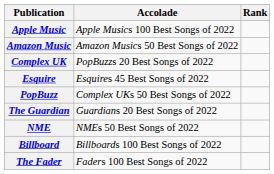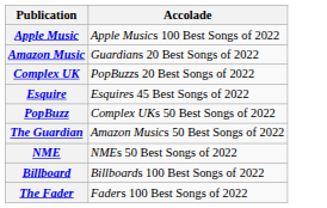- column: Rank
Amazon Music | Accolade: Amazon Musics 50 Best Songs of 2022 -> Guardians 20 Best Songs of 2022
The Guardian | Accolade: Guardians 20 Best Songs of 2022 -> Amazon Musics 50 Best Songs of 2022
